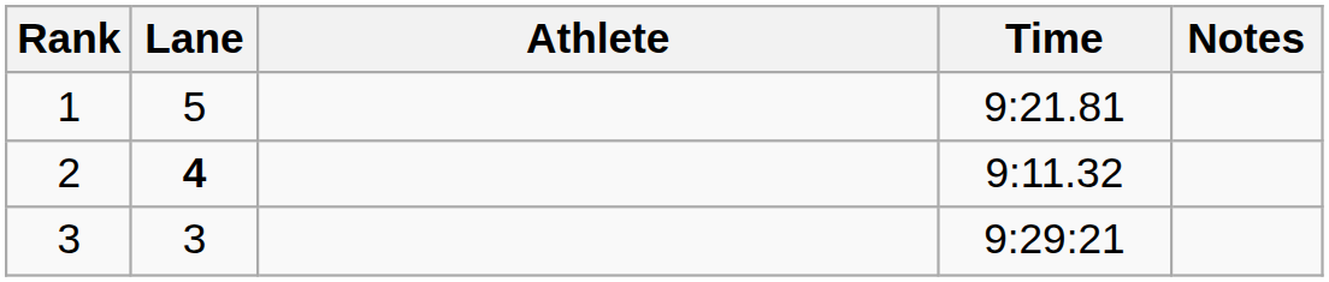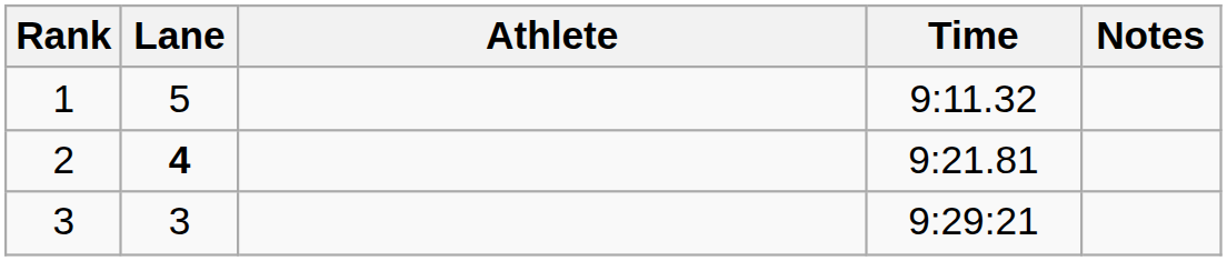1 | Time: 9:21.81 -> 9:11.32
2 | Time: 9:11.32 -> 9:21.81
